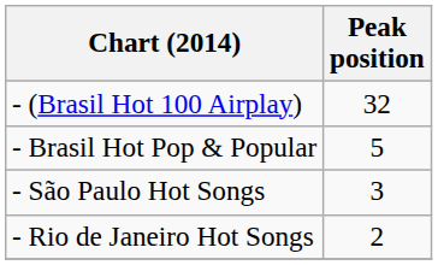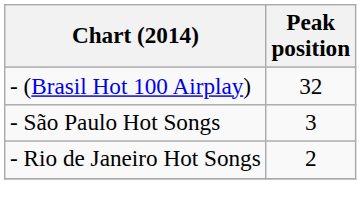- row: - Brasil Hot Pop & Popular | 5
